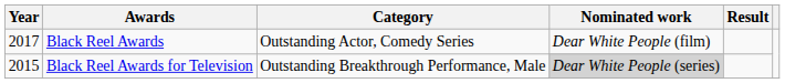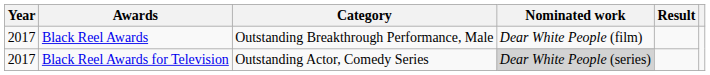Black Reel Awards | Category: Outstanding Actor, Comedy Series -> Outstanding Breakthrough Performance, Male
Black Reel Awards for Television | Year: 2015 -> 2017
Black Reel Awards for Television | Category: Outstanding Breakthrough Performance, Male -> Outstanding Actor, Comedy Series
